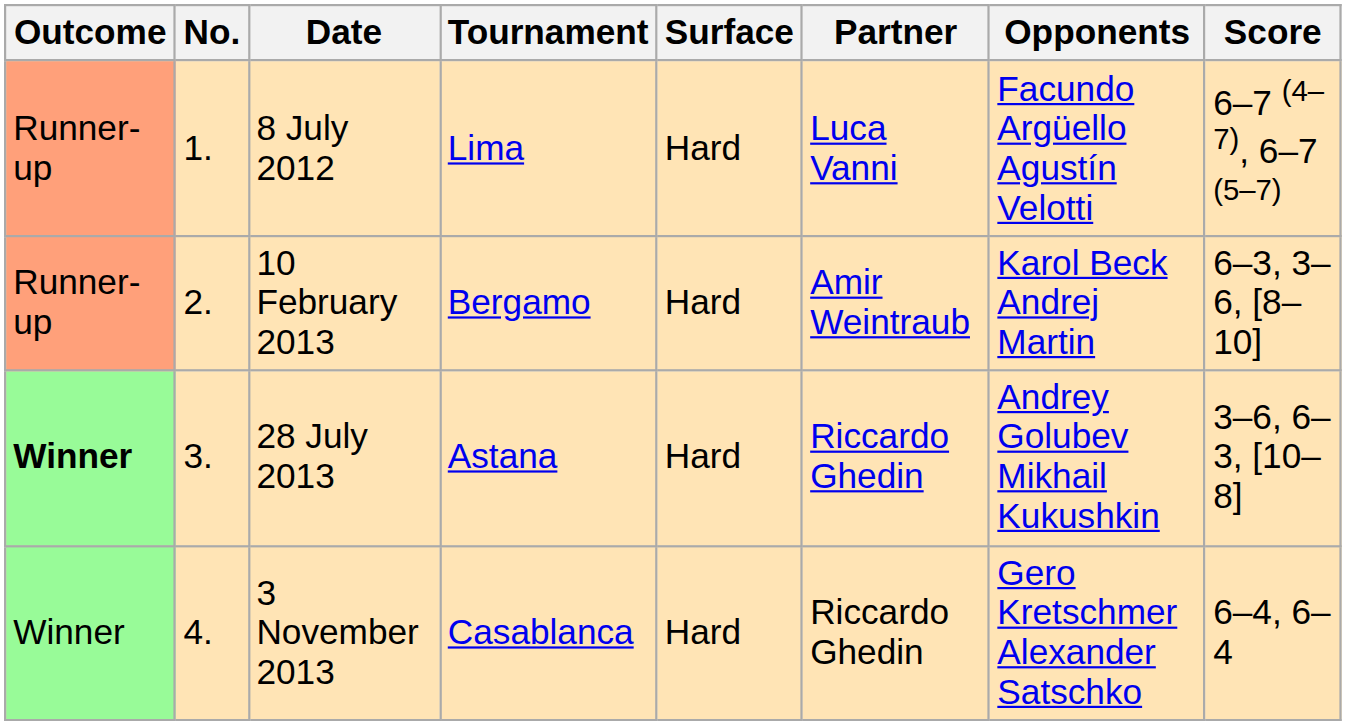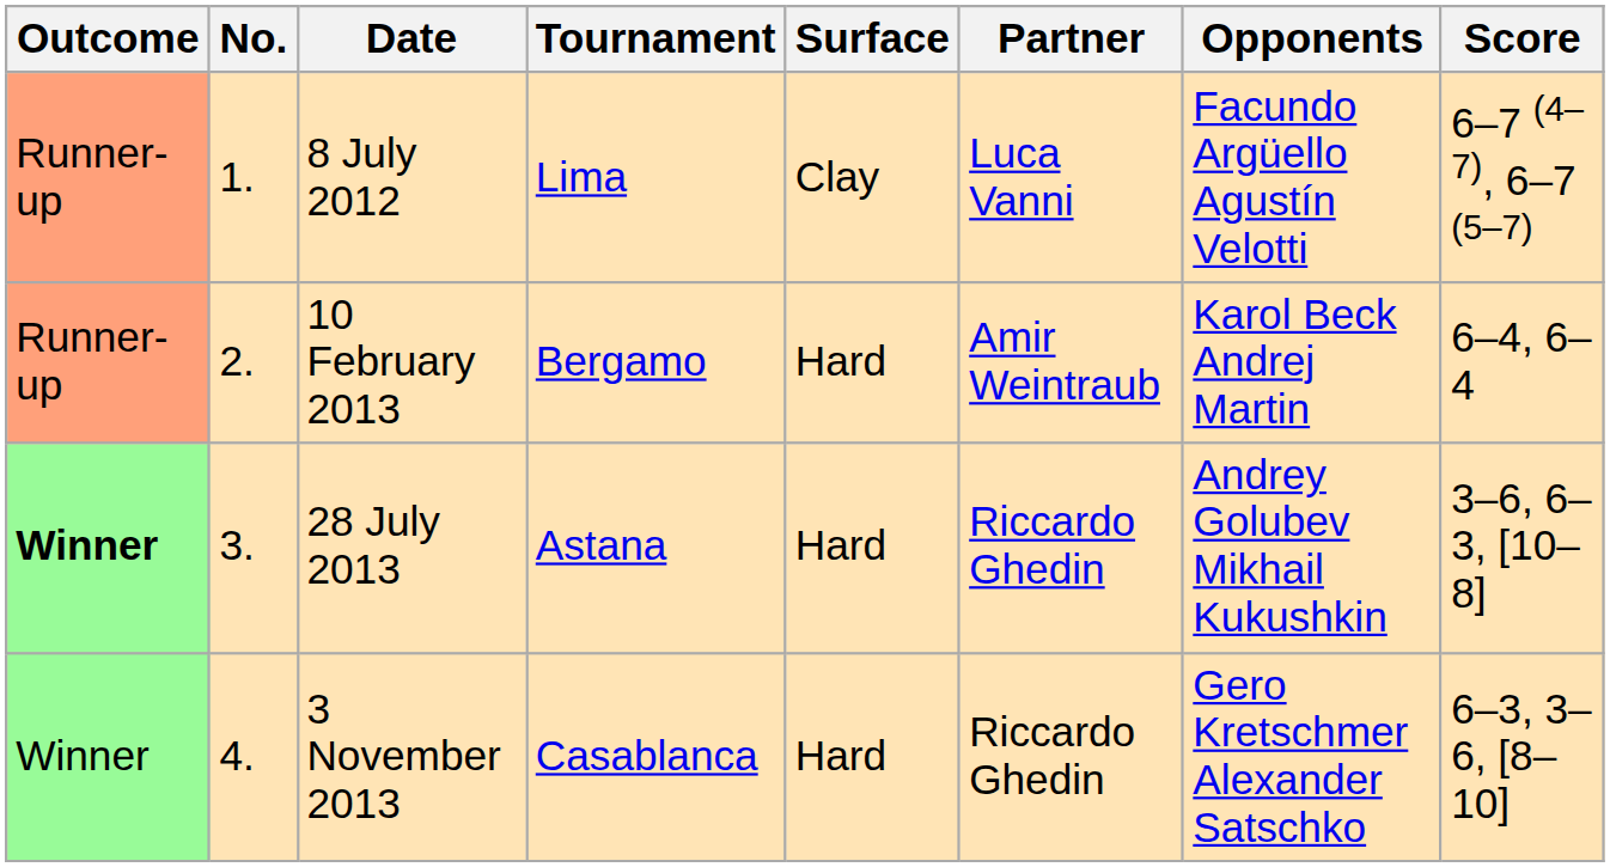8 July 2012 | Surface: Hard -> Clay
10 February 2013 | Score: 6–3, 3–6, [8–10] -> 6–4, 6–4
3 November 2013 | Score: 6–4, 6–4 -> 6–3, 3–6, [8–10]
